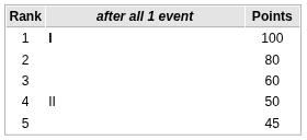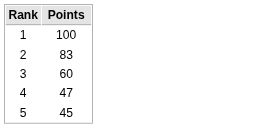- column: after all 1 event | I | II
2 | Points: 80 -> 83
4 | Points: 50 -> 47
